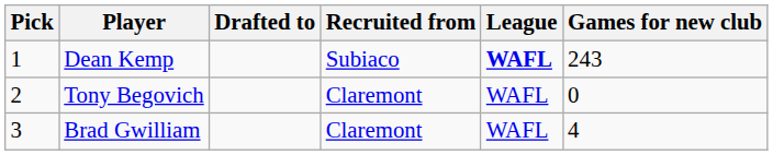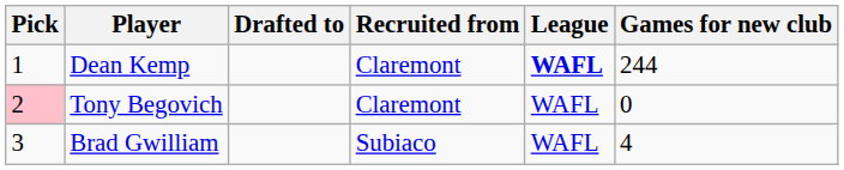Dean Kemp | Recruited from: Subiaco -> Claremont
Dean Kemp | Games for new club: 243 -> 244
Tony Begovich | Pick: no background -> pink background
Brad Gwilliam | Recruited from: Claremont -> Subiaco
